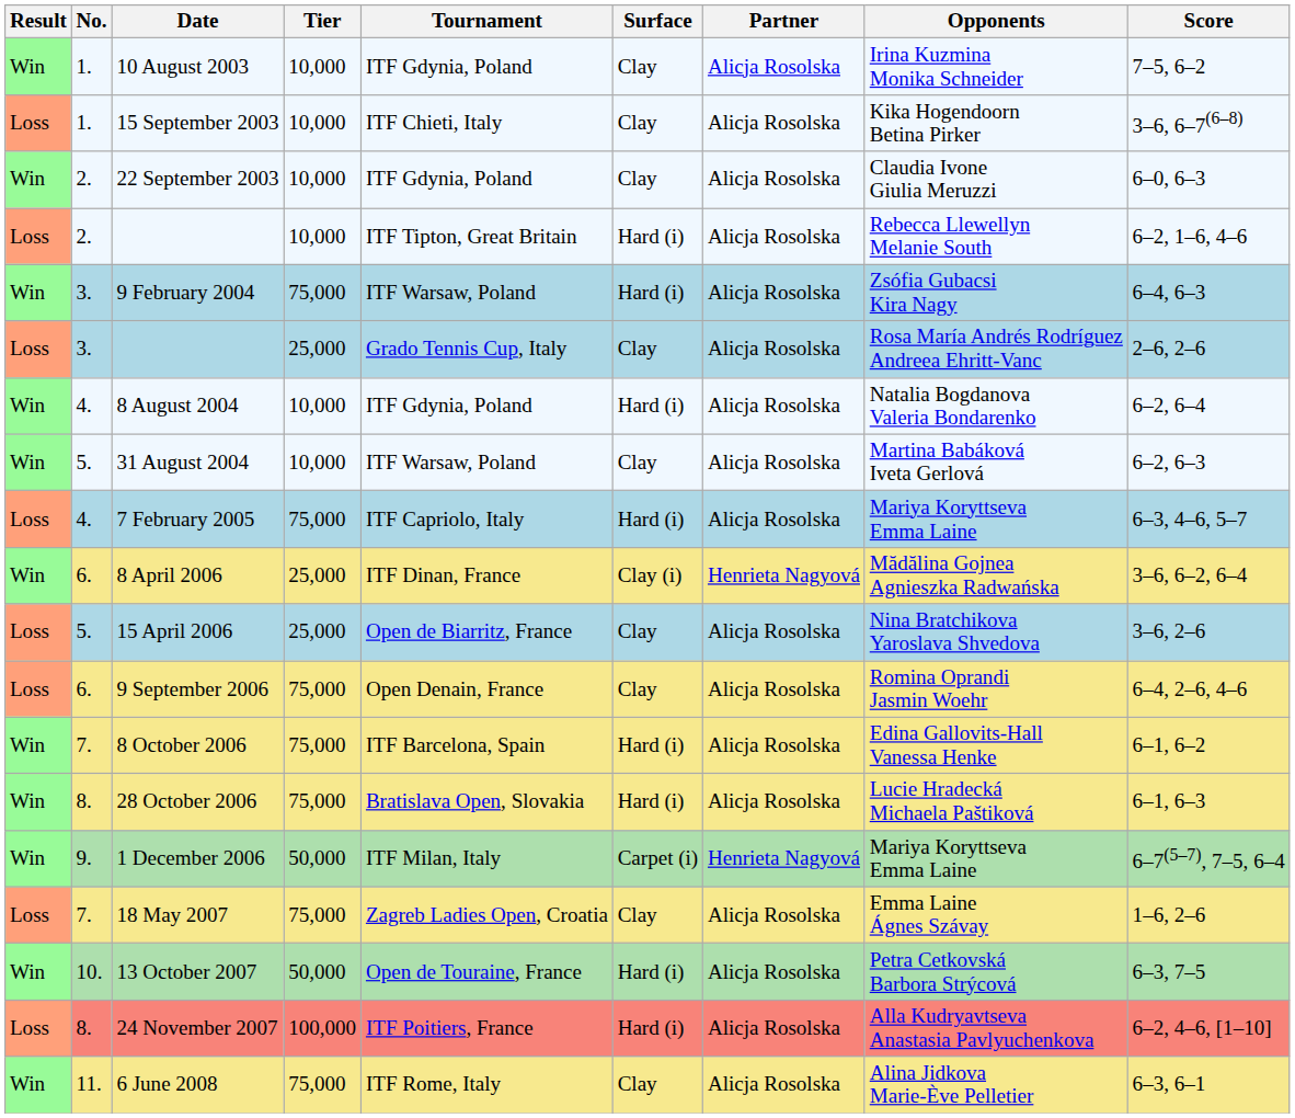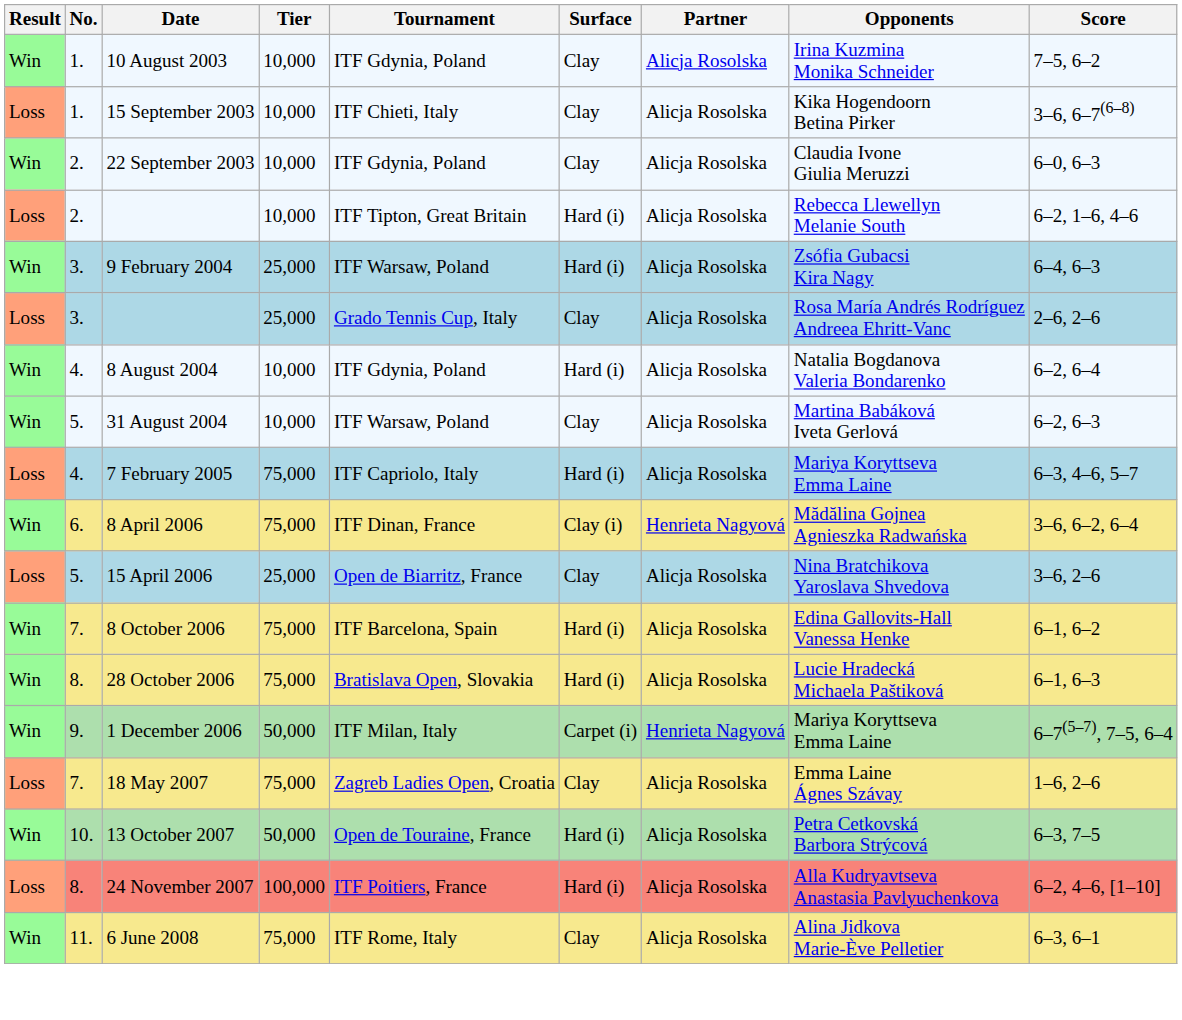9 February 2004 | Tier: 75,000 -> 25,000
8 April 2006 | Tier: 25,000 -> 75,000
- row: Loss | 6. | 9 September 2006 | 75,000 | Open Denain, France | Clay | Alicja Rosolska | Romina Oprandi Jasmin Woehr | 6–4, 2–6, 4–6
